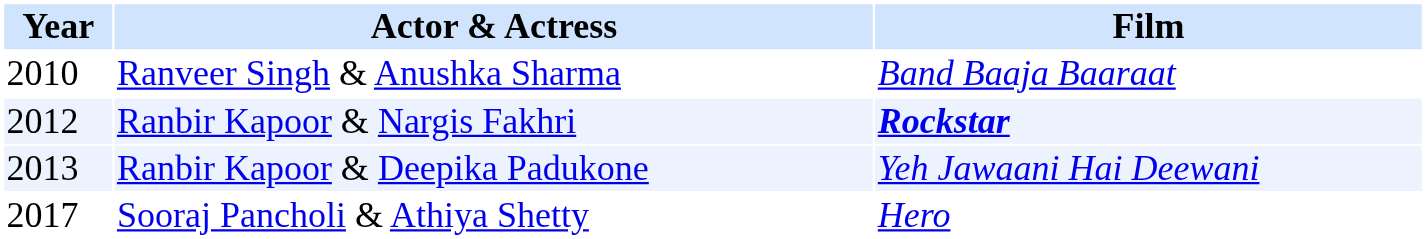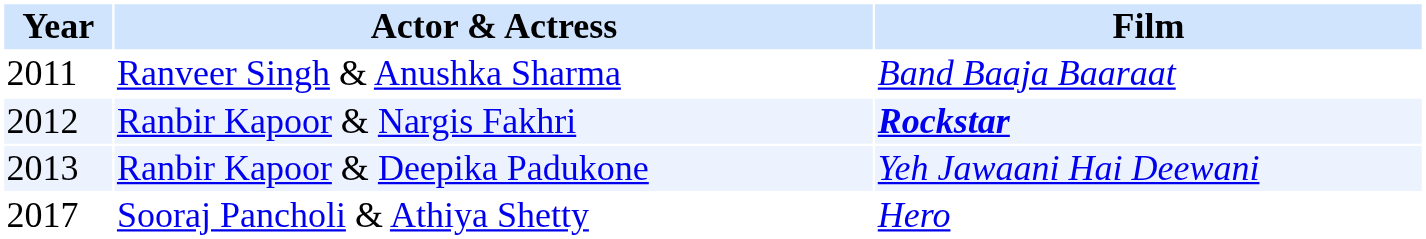Ranveer Singh & Anushka Sharma | Year: 2010 -> 2011
